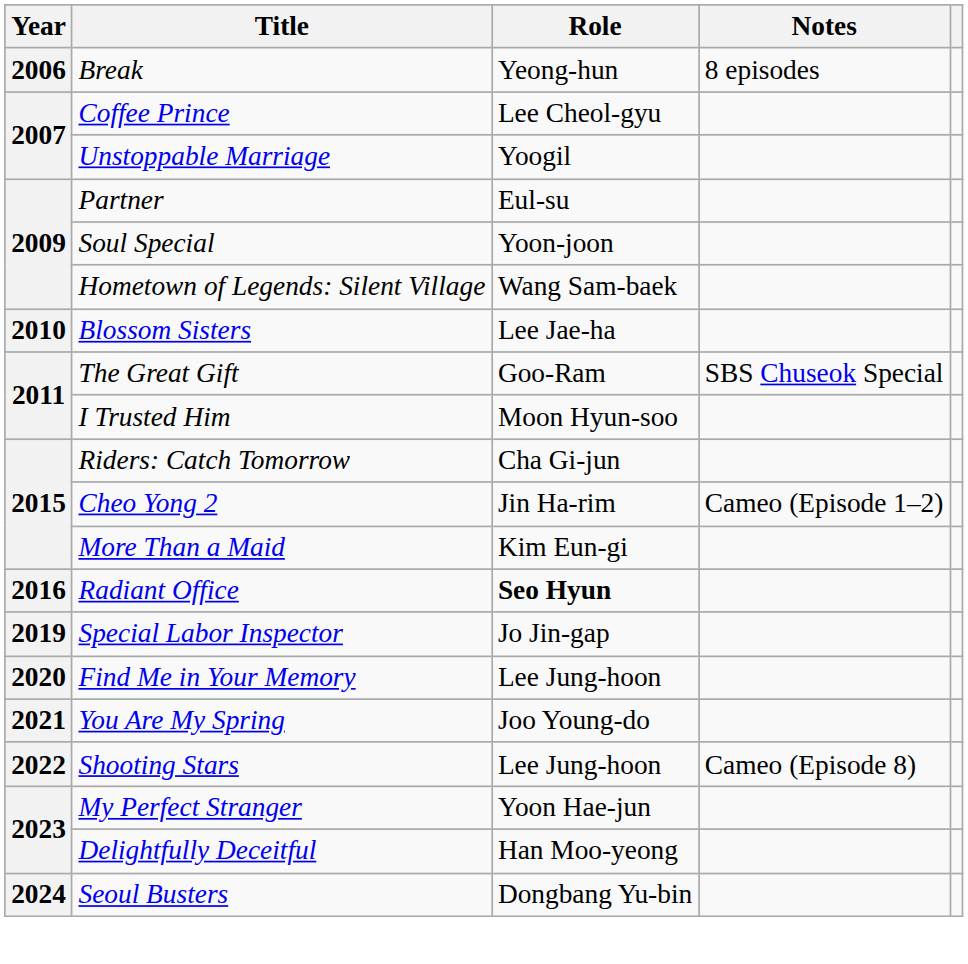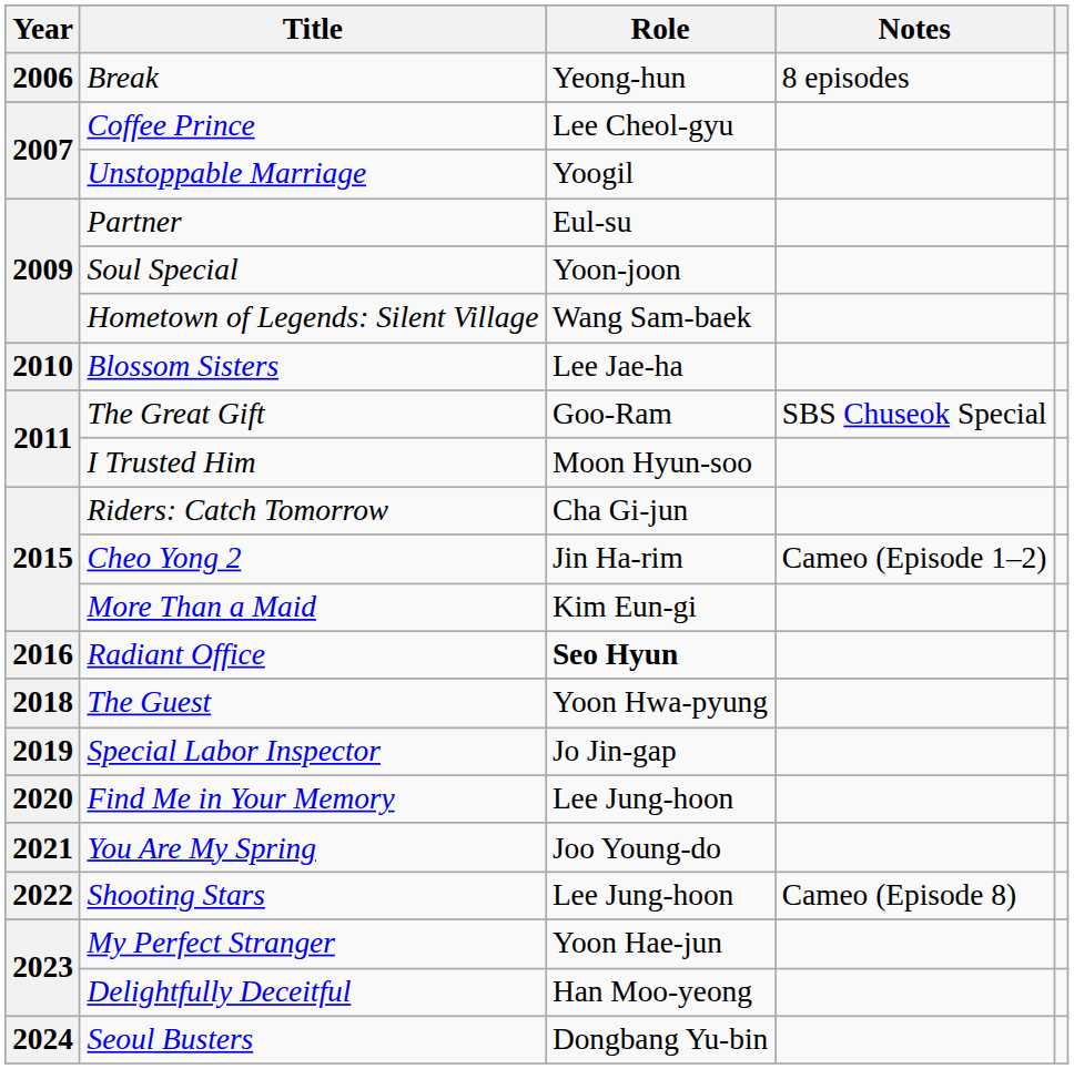+ row: 2018 | The Guest | Yoon Hwa-pyung
